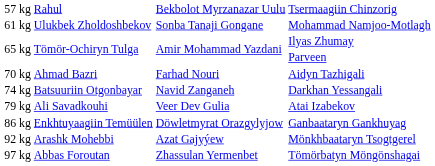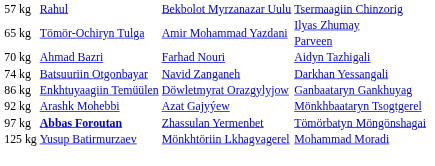- row: 61 kg | Ulukbek Zholdoshbekov | Sonba Tanaji Gongane | Mohammad Namjoo-Motlagh
- row: 79 kg | Ali Savadkouhi | Veer Dev Gulia | Atai Izabekov
Tömörbatyn Möngönshagai | column 2: normal -> bold
+ row: 125 kg | Yusup Batirmurzaev | Mönkhtöriin Lkhagvagerel | Mohammad Moradi
